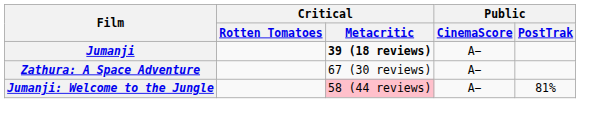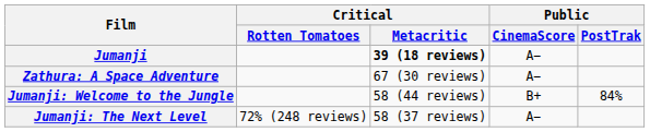Jumanji: Welcome to the Jungle | Critical / Metacritic: pink background -> no background
Jumanji: Welcome to the Jungle | Public / CinemaScore: A− -> B+
Jumanji: Welcome to the Jungle | Public / PostTrak: 81% -> 84%
+ row: Jumanji: The Next Level | 72% (248 reviews) | 58 (37 reviews) | A−
